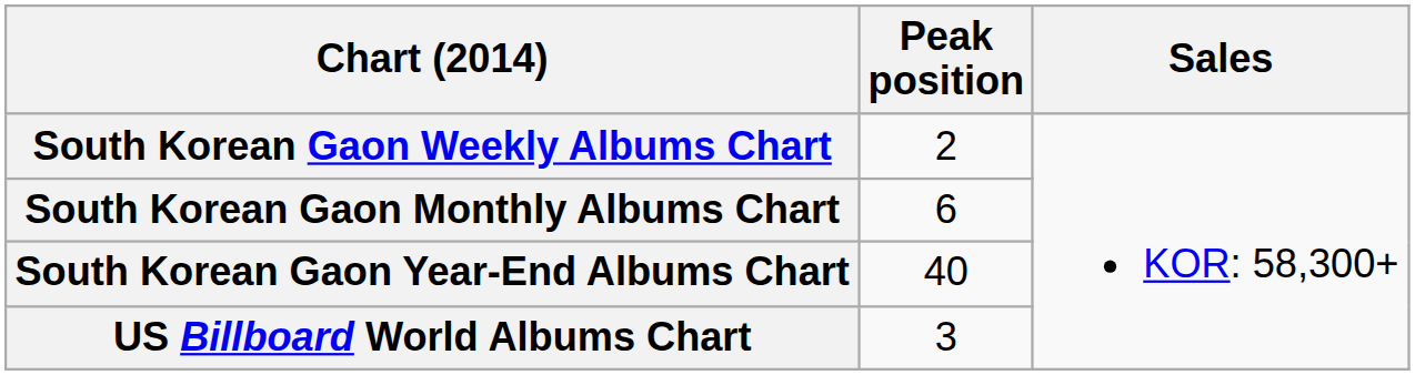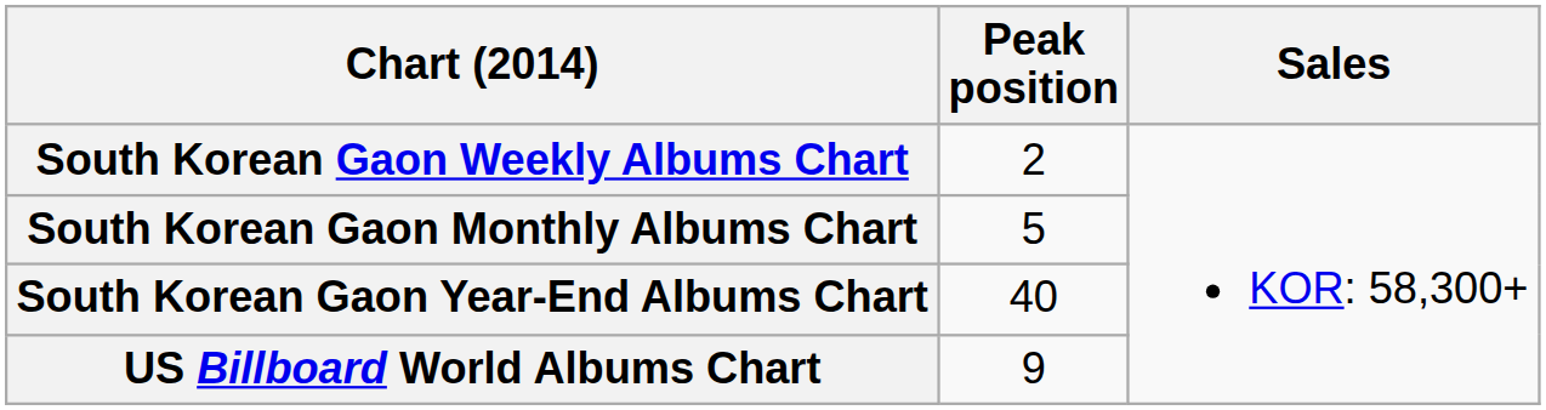South Korean Gaon Monthly Albums Chart | Peak position: 6 -> 5
US Billboard World Albums Chart | Peak position: 3 -> 9
